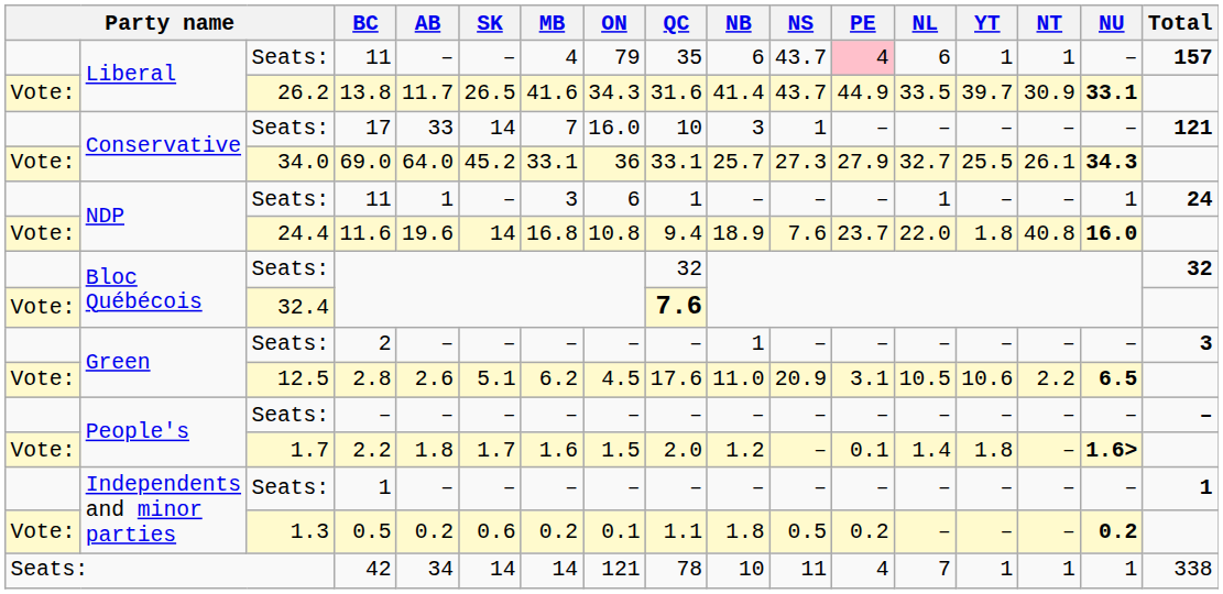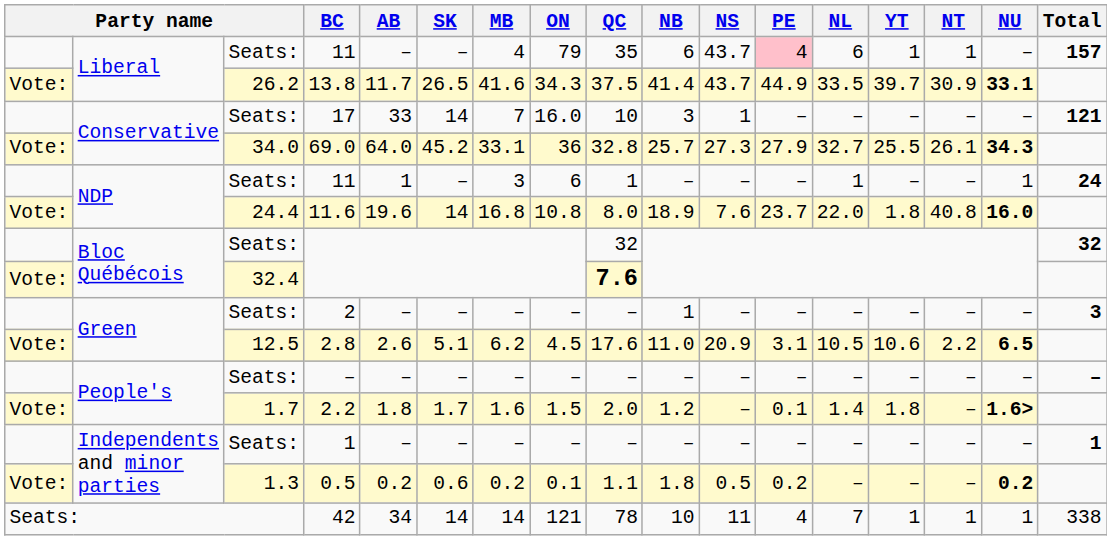13.8 | QC: 31.6 -> 37.5
69.0 | QC: 33.1 -> 32.8
11.6 | QC: 9.4 -> 8.0
